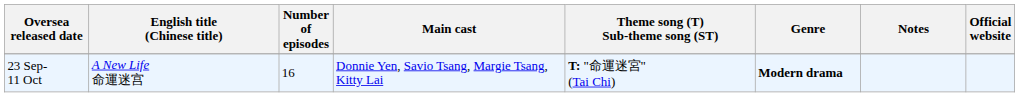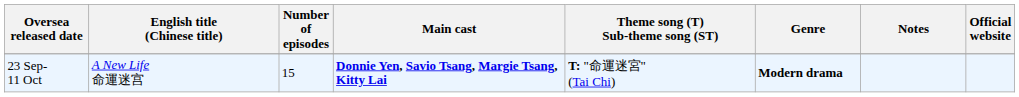23 Sep- 11 Oct | Number of episodes: 16 -> 15
23 Sep- 11 Oct | Main cast: normal -> bold
